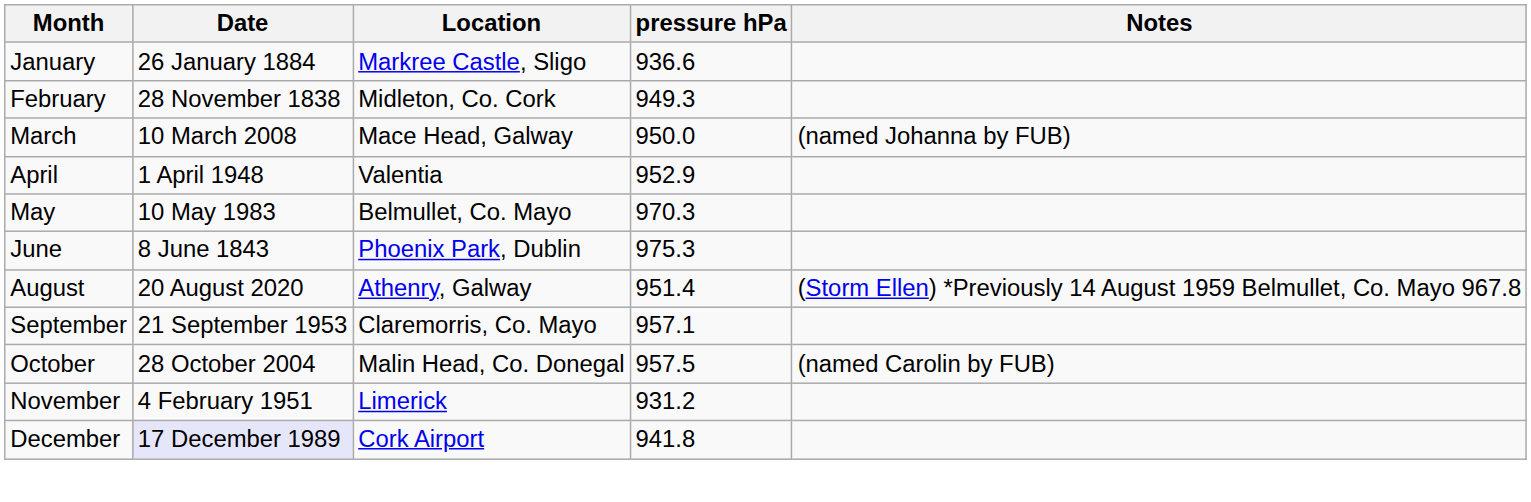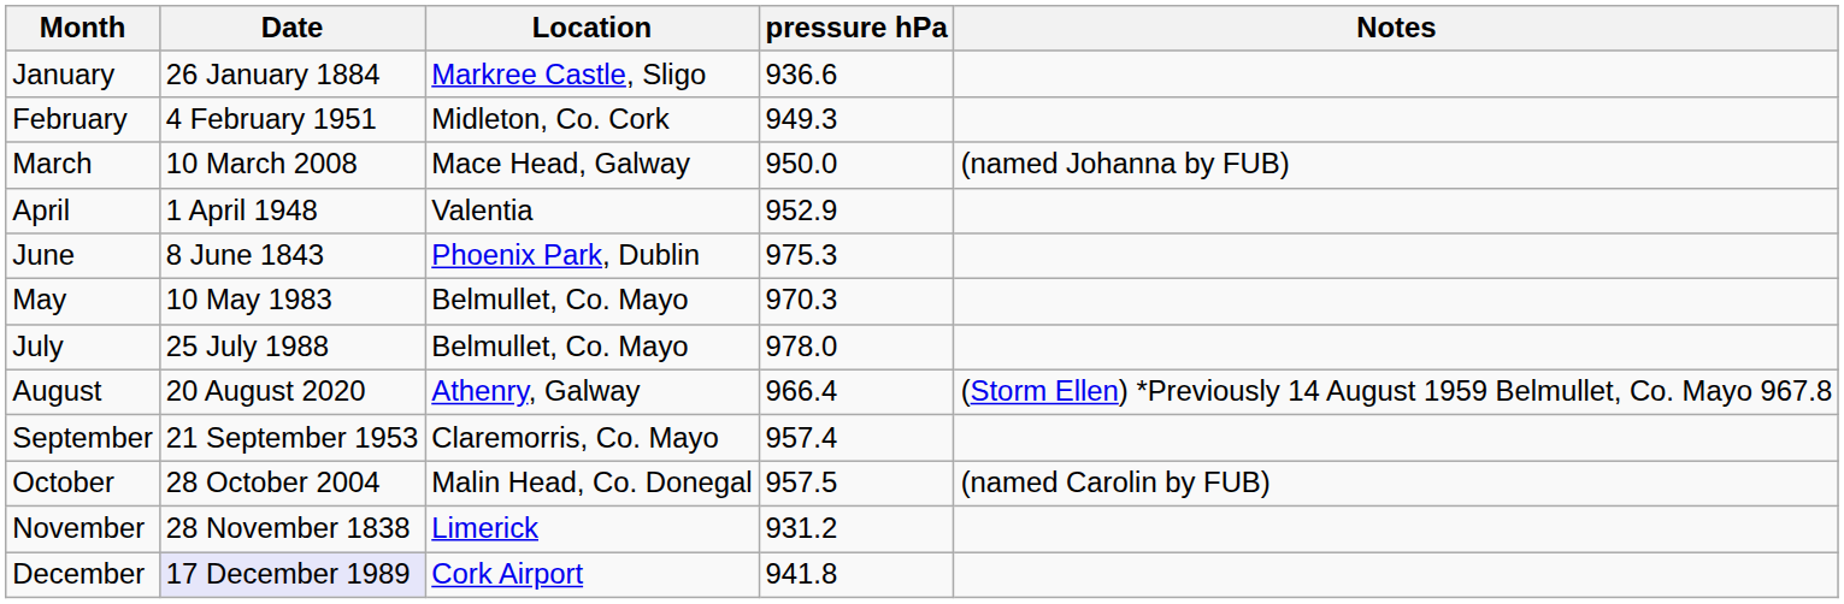February | Date: 28 November 1838 -> 4 February 1951
rows swapped: May <-> June
+ row: July | 25 July 1988 | Belmullet, Co. Mayo | 978.0
August | pressure hPa: 951.4 -> 966.4
September | pressure hPa: 957.1 -> 957.4
November | Date: 4 February 1951 -> 28 November 1838
